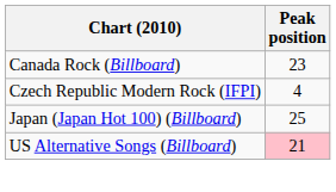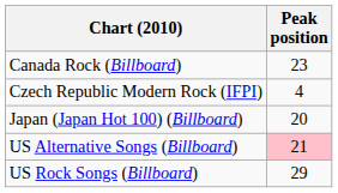Japan (Japan Hot 100) (Billboard) | Peak position: 25 -> 20
+ row: US Rock Songs (Billboard) | 29
